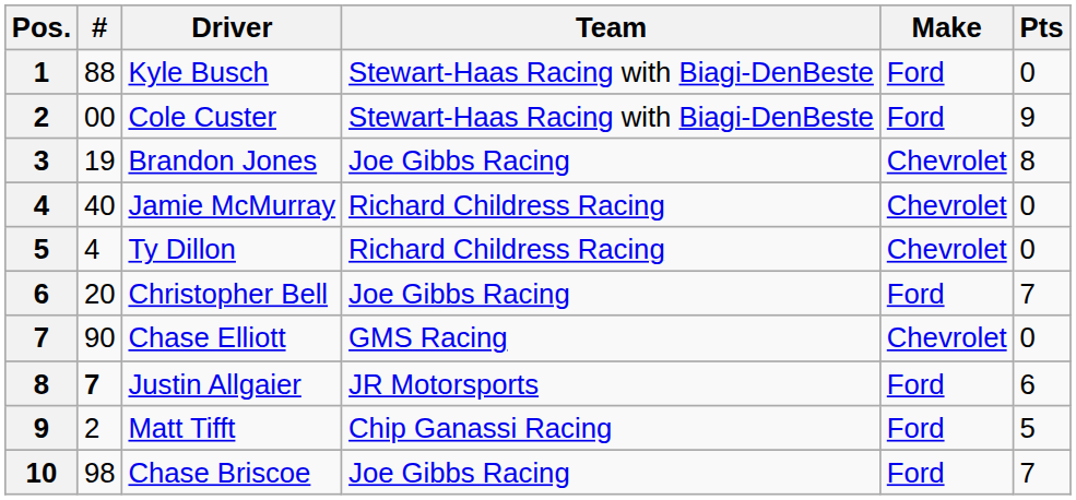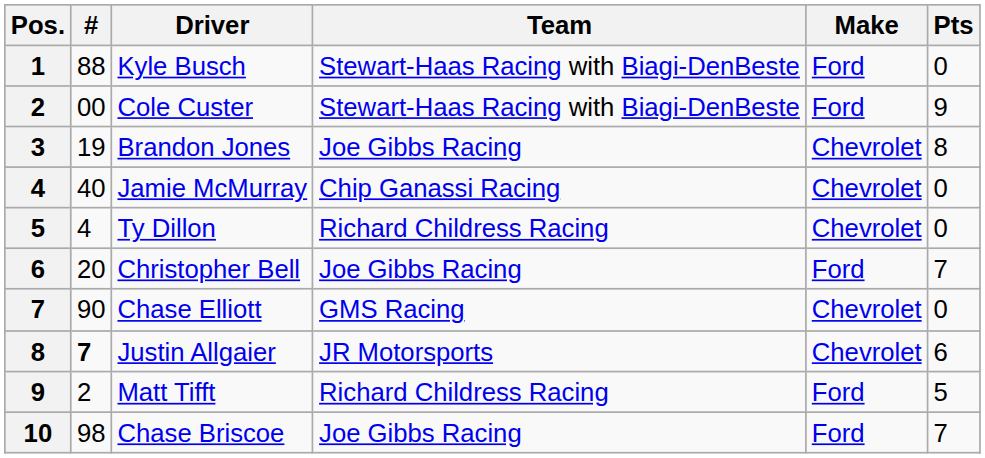Jamie McMurray | Team: Richard Childress Racing -> Chip Ganassi Racing
Justin Allgaier | Make: Ford -> Chevrolet
Matt Tifft | Team: Chip Ganassi Racing -> Richard Childress Racing
